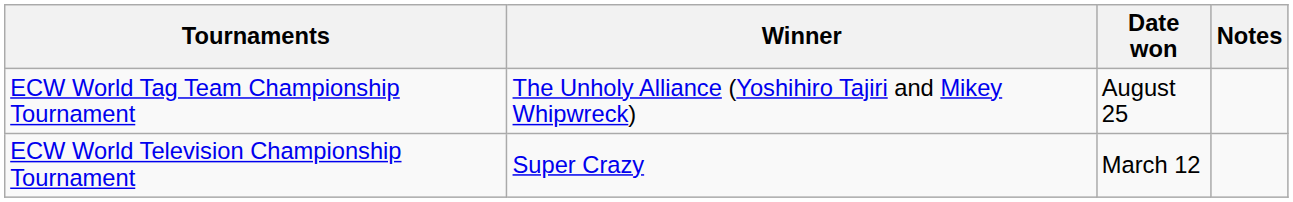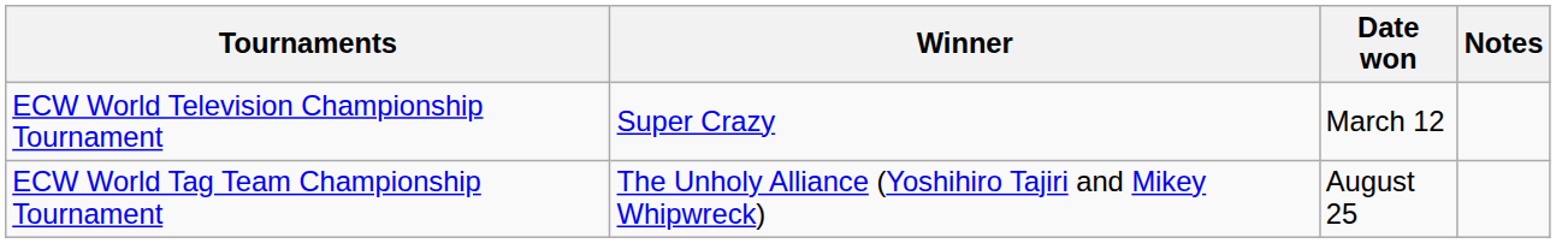rows swapped: ECW World Television Championship Tournament <-> ECW World Tag Team Championship Tournament
